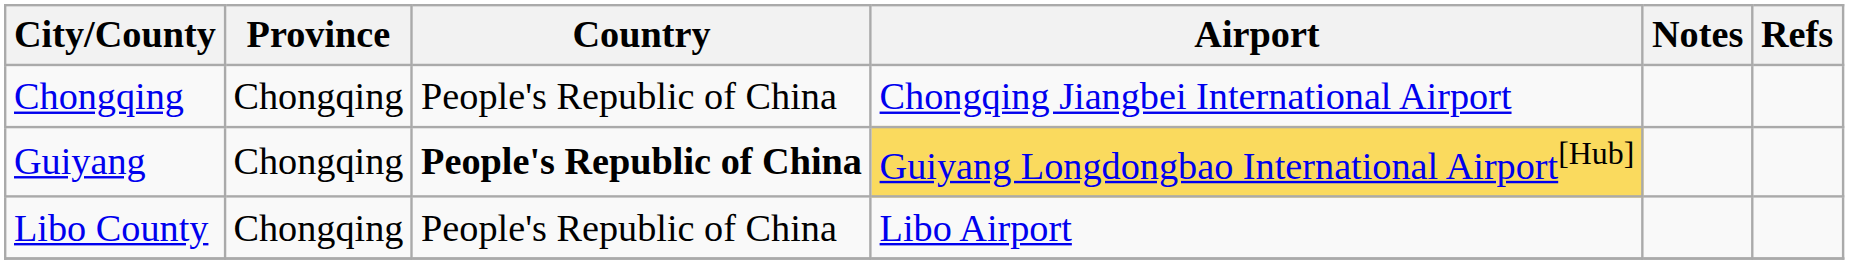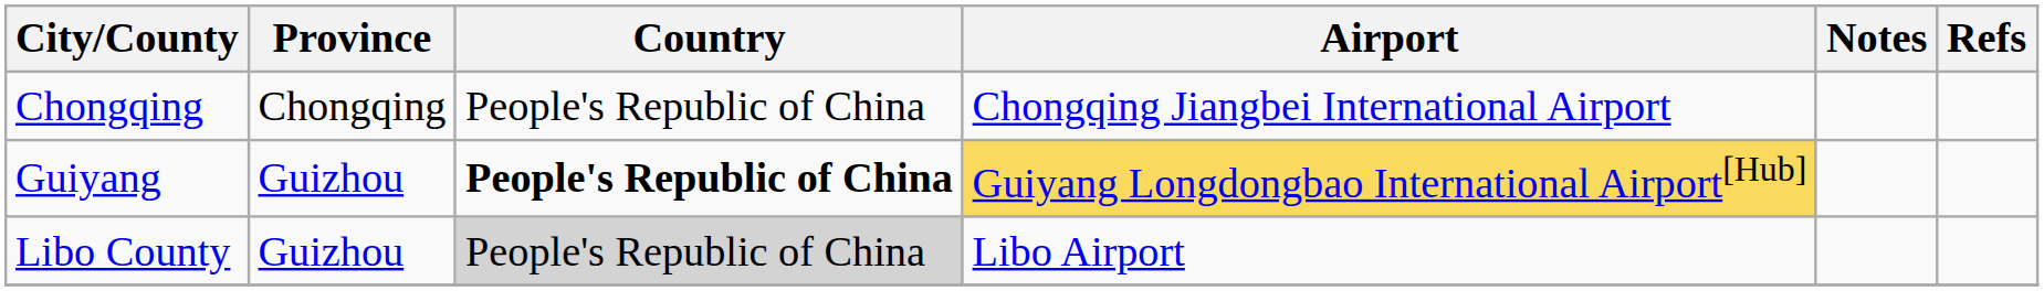Guiyang | Province: Chongqing -> Guizhou
Libo County | Province: Chongqing -> Guizhou
Libo County | Country: no background -> lightgrey background
